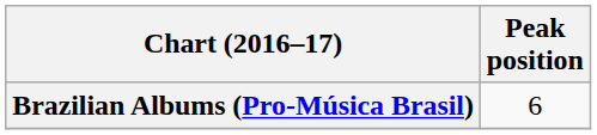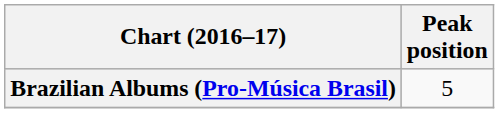Brazilian Albums (Pro-Música Brasil) | Peak position: 6 -> 5
